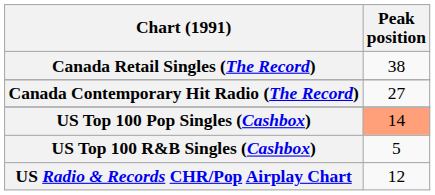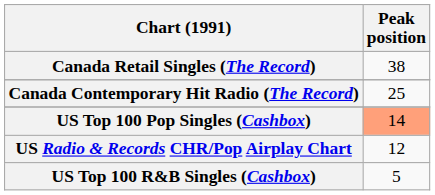Canada Contemporary Hit Radio (The Record) | Peak position: 27 -> 25
rows swapped: US Top 100 R&B Singles (Cashbox) <-> US Radio & Records CHR/Pop Airplay Chart
